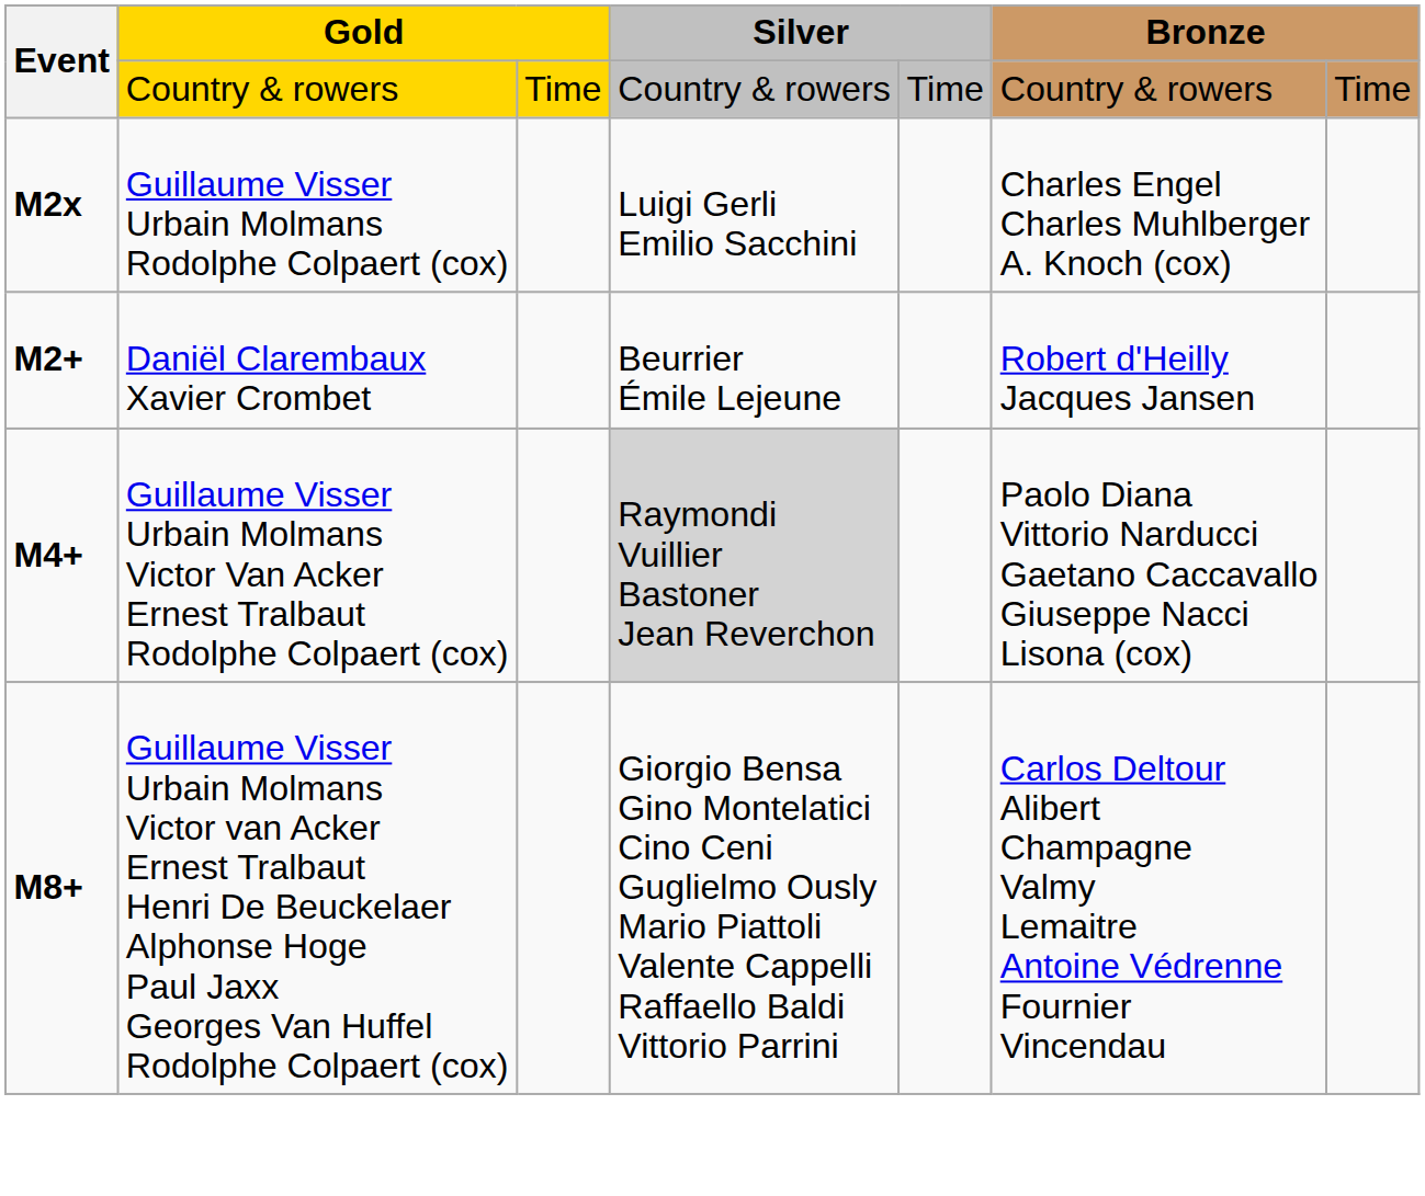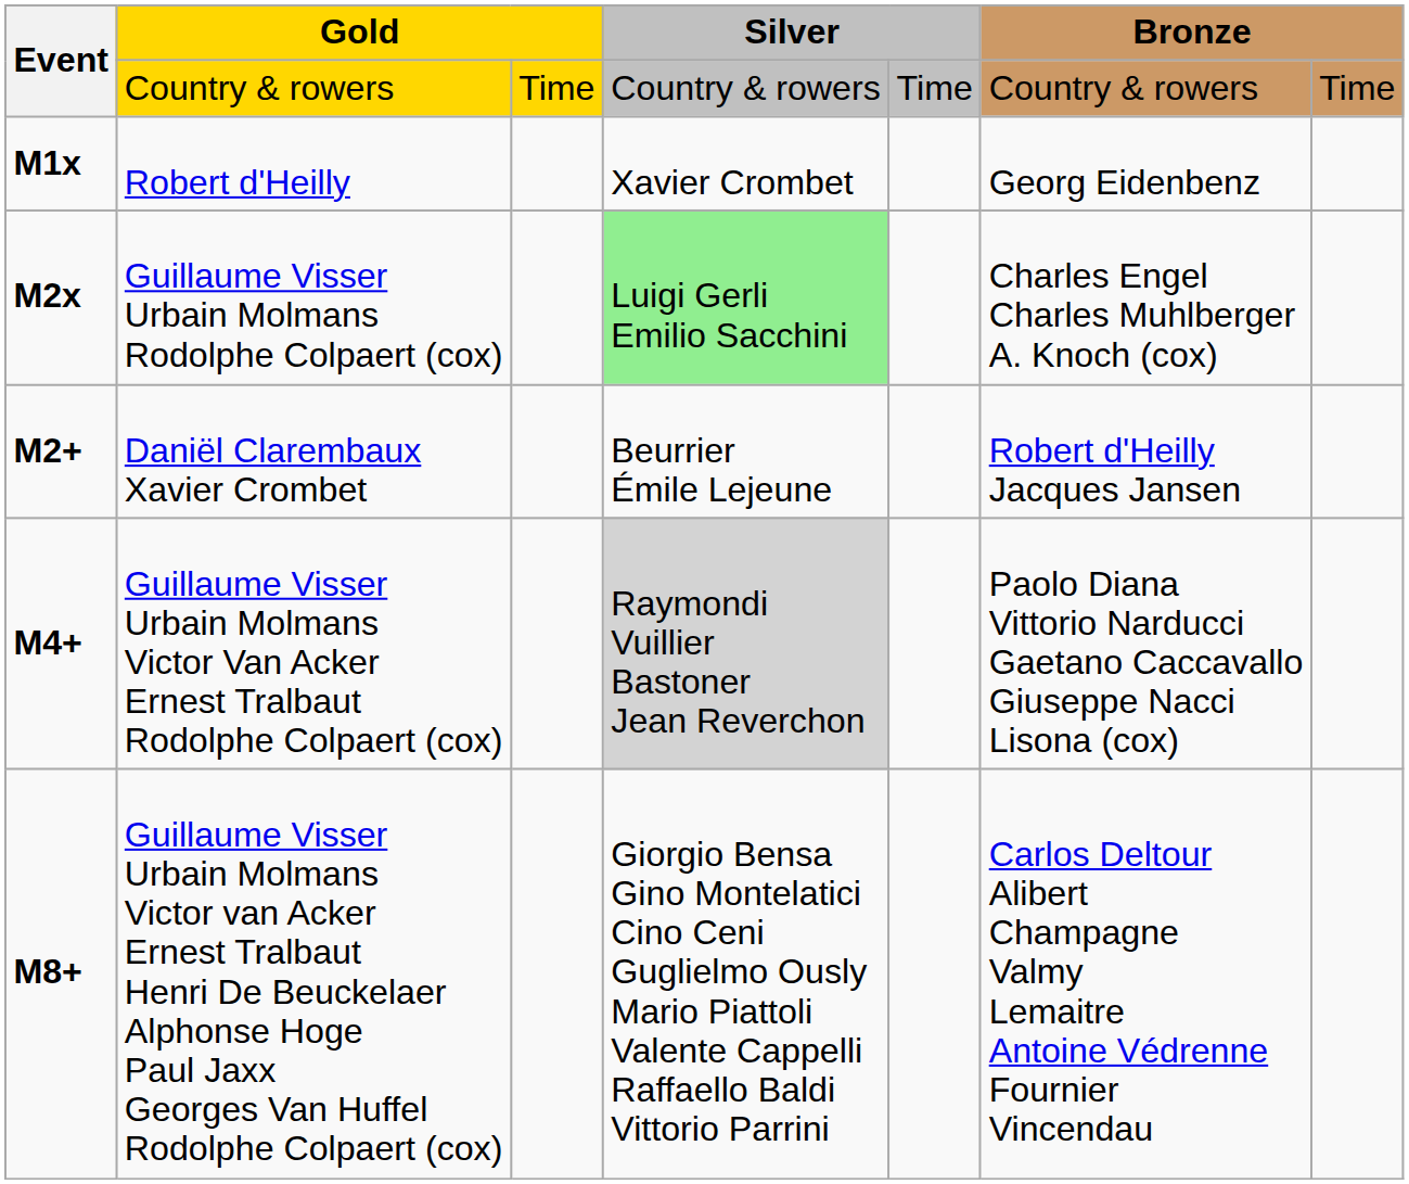+ row: M1x | Robert d'Heilly | Xavier Crombet | Georg Eidenbenz
M2x | column 4: no background -> lightgreen background
